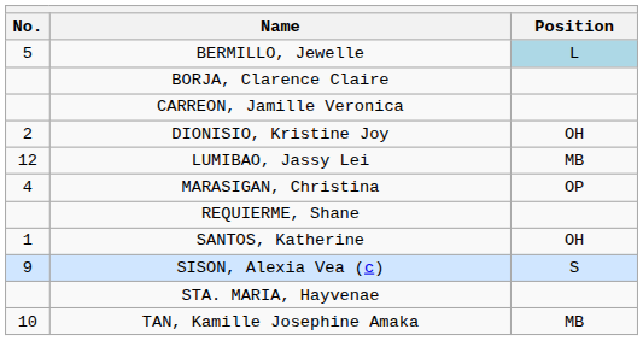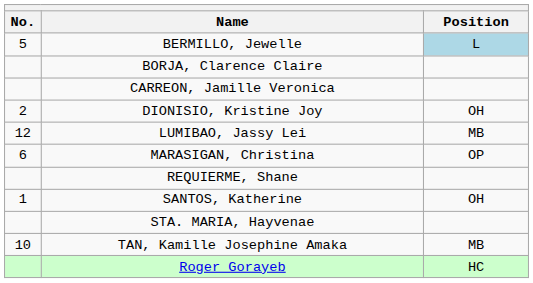MARASIGAN, Christina | No.: 4 -> 6
- row: 9 | SISON, Alexia Vea (c) | S
+ row: Roger Gorayeb | HC
